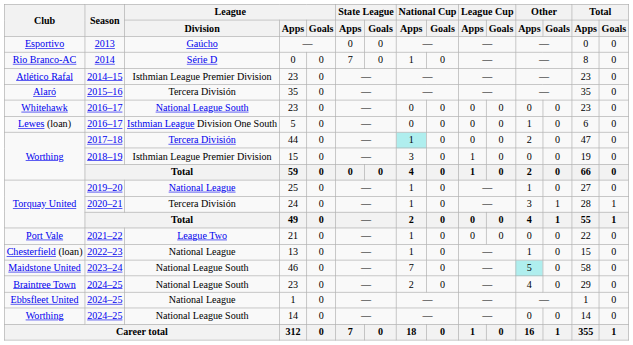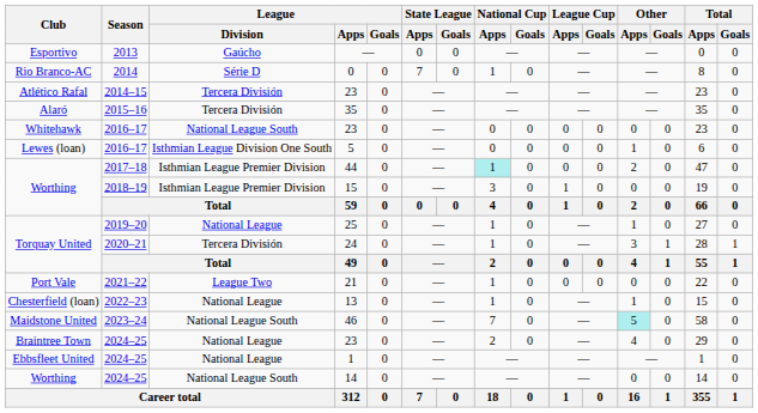Atlético Rafal / 23 | League / Division: Isthmian League Premier Division -> Tercera División
44 | League / Division: Tercera División -> Isthmian League Premier Division
Braintree Town / 23 | League / Division: National League South -> National League
